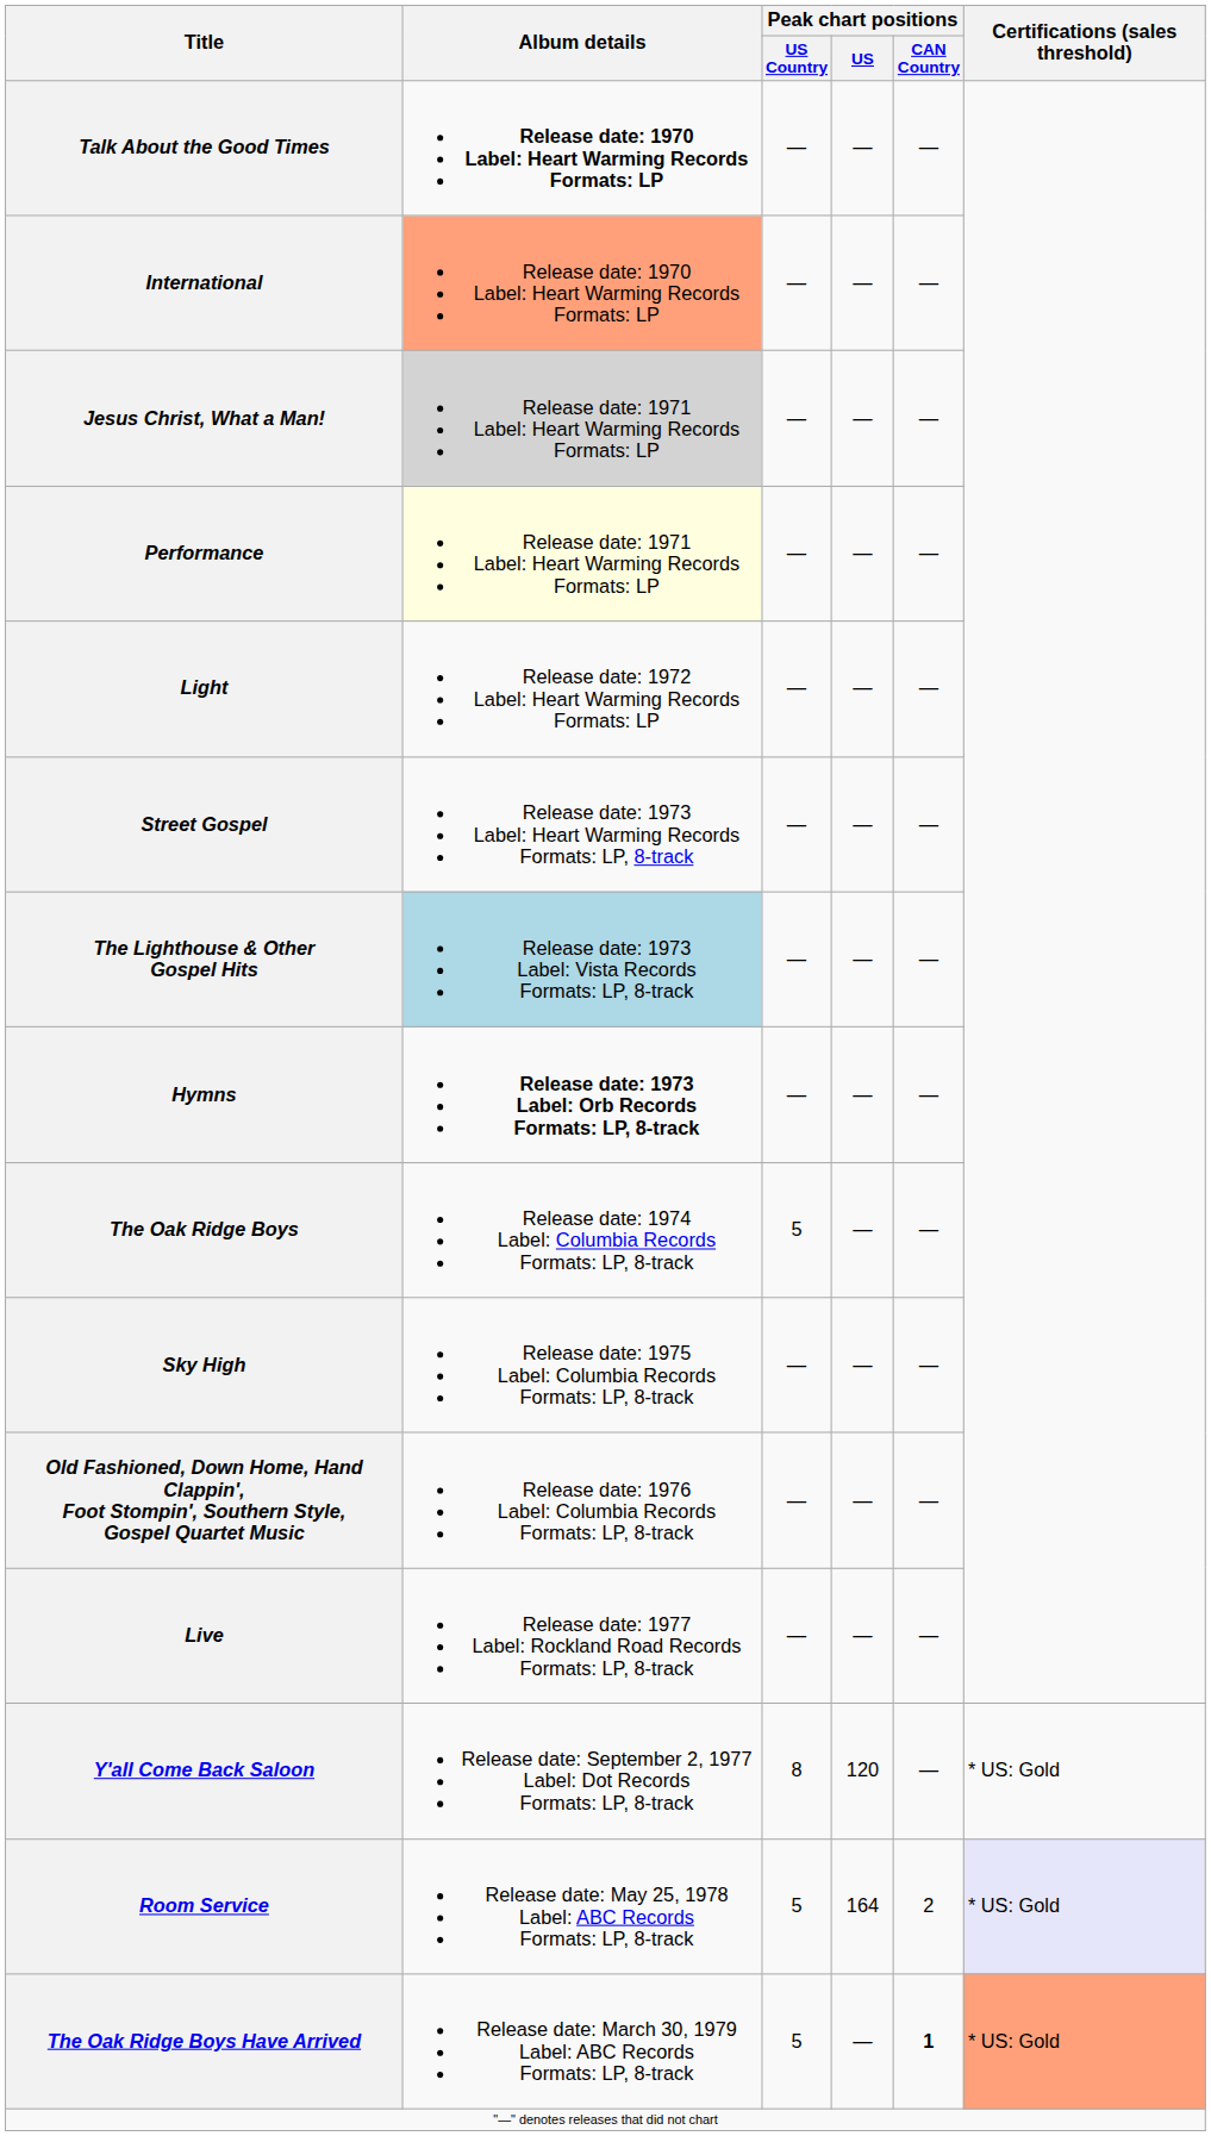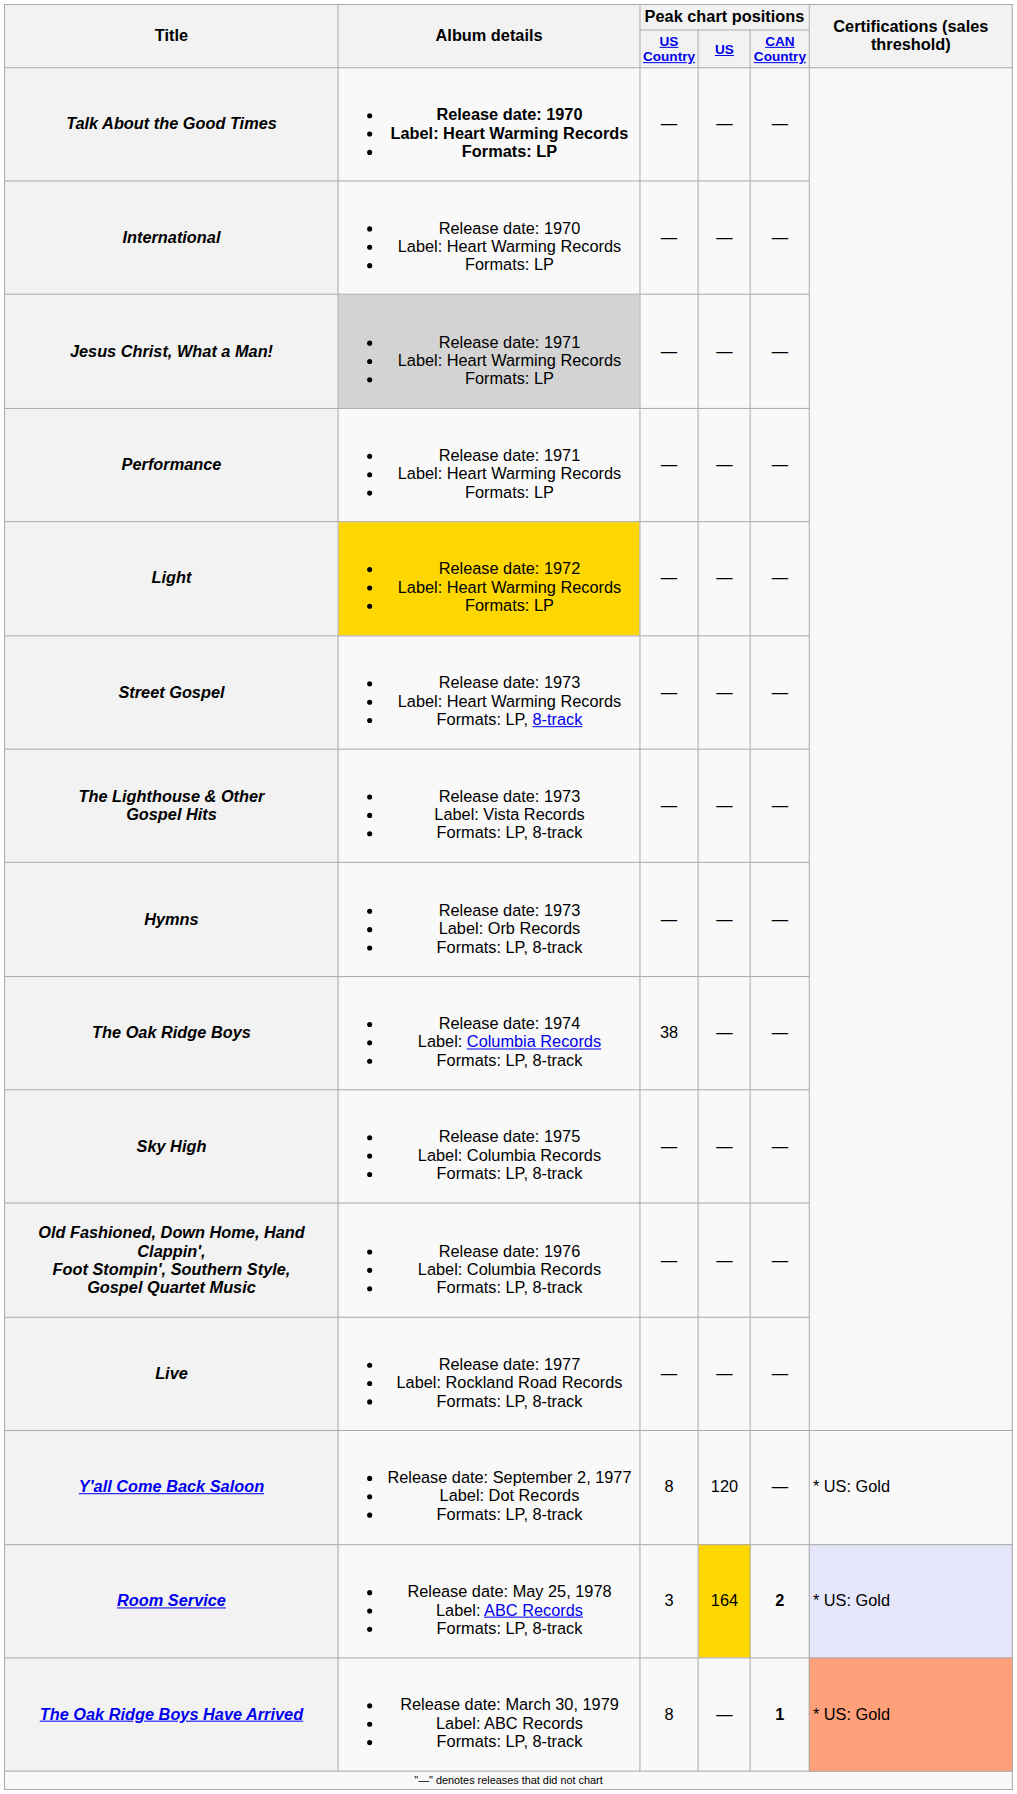International | Album details: lightsalmon background -> no background
Performance | Album details: lightyellow background -> no background
Light | Album details: no background -> gold background
The Lighthouse & Other Gospel Hits | Album details: lightblue background -> no background
Hymns | Album details: bold -> normal
The Oak Ridge Boys | Peak chart positions / US Country: 5 -> 38
Room Service | Peak chart positions / US Country: 5 -> 3
Room Service | Peak chart positions / US: no background -> gold background
Room Service | Peak chart positions / CAN Country: normal -> bold
The Oak Ridge Boys Have Arrived | Peak chart positions / US Country: 5 -> 8
